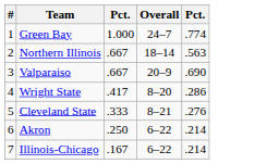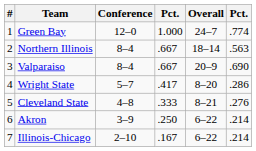+ column: Conference | 12–0 | 8–4 | 8–4 | 5–7 | 4–8 | 3–9 | 2–10
